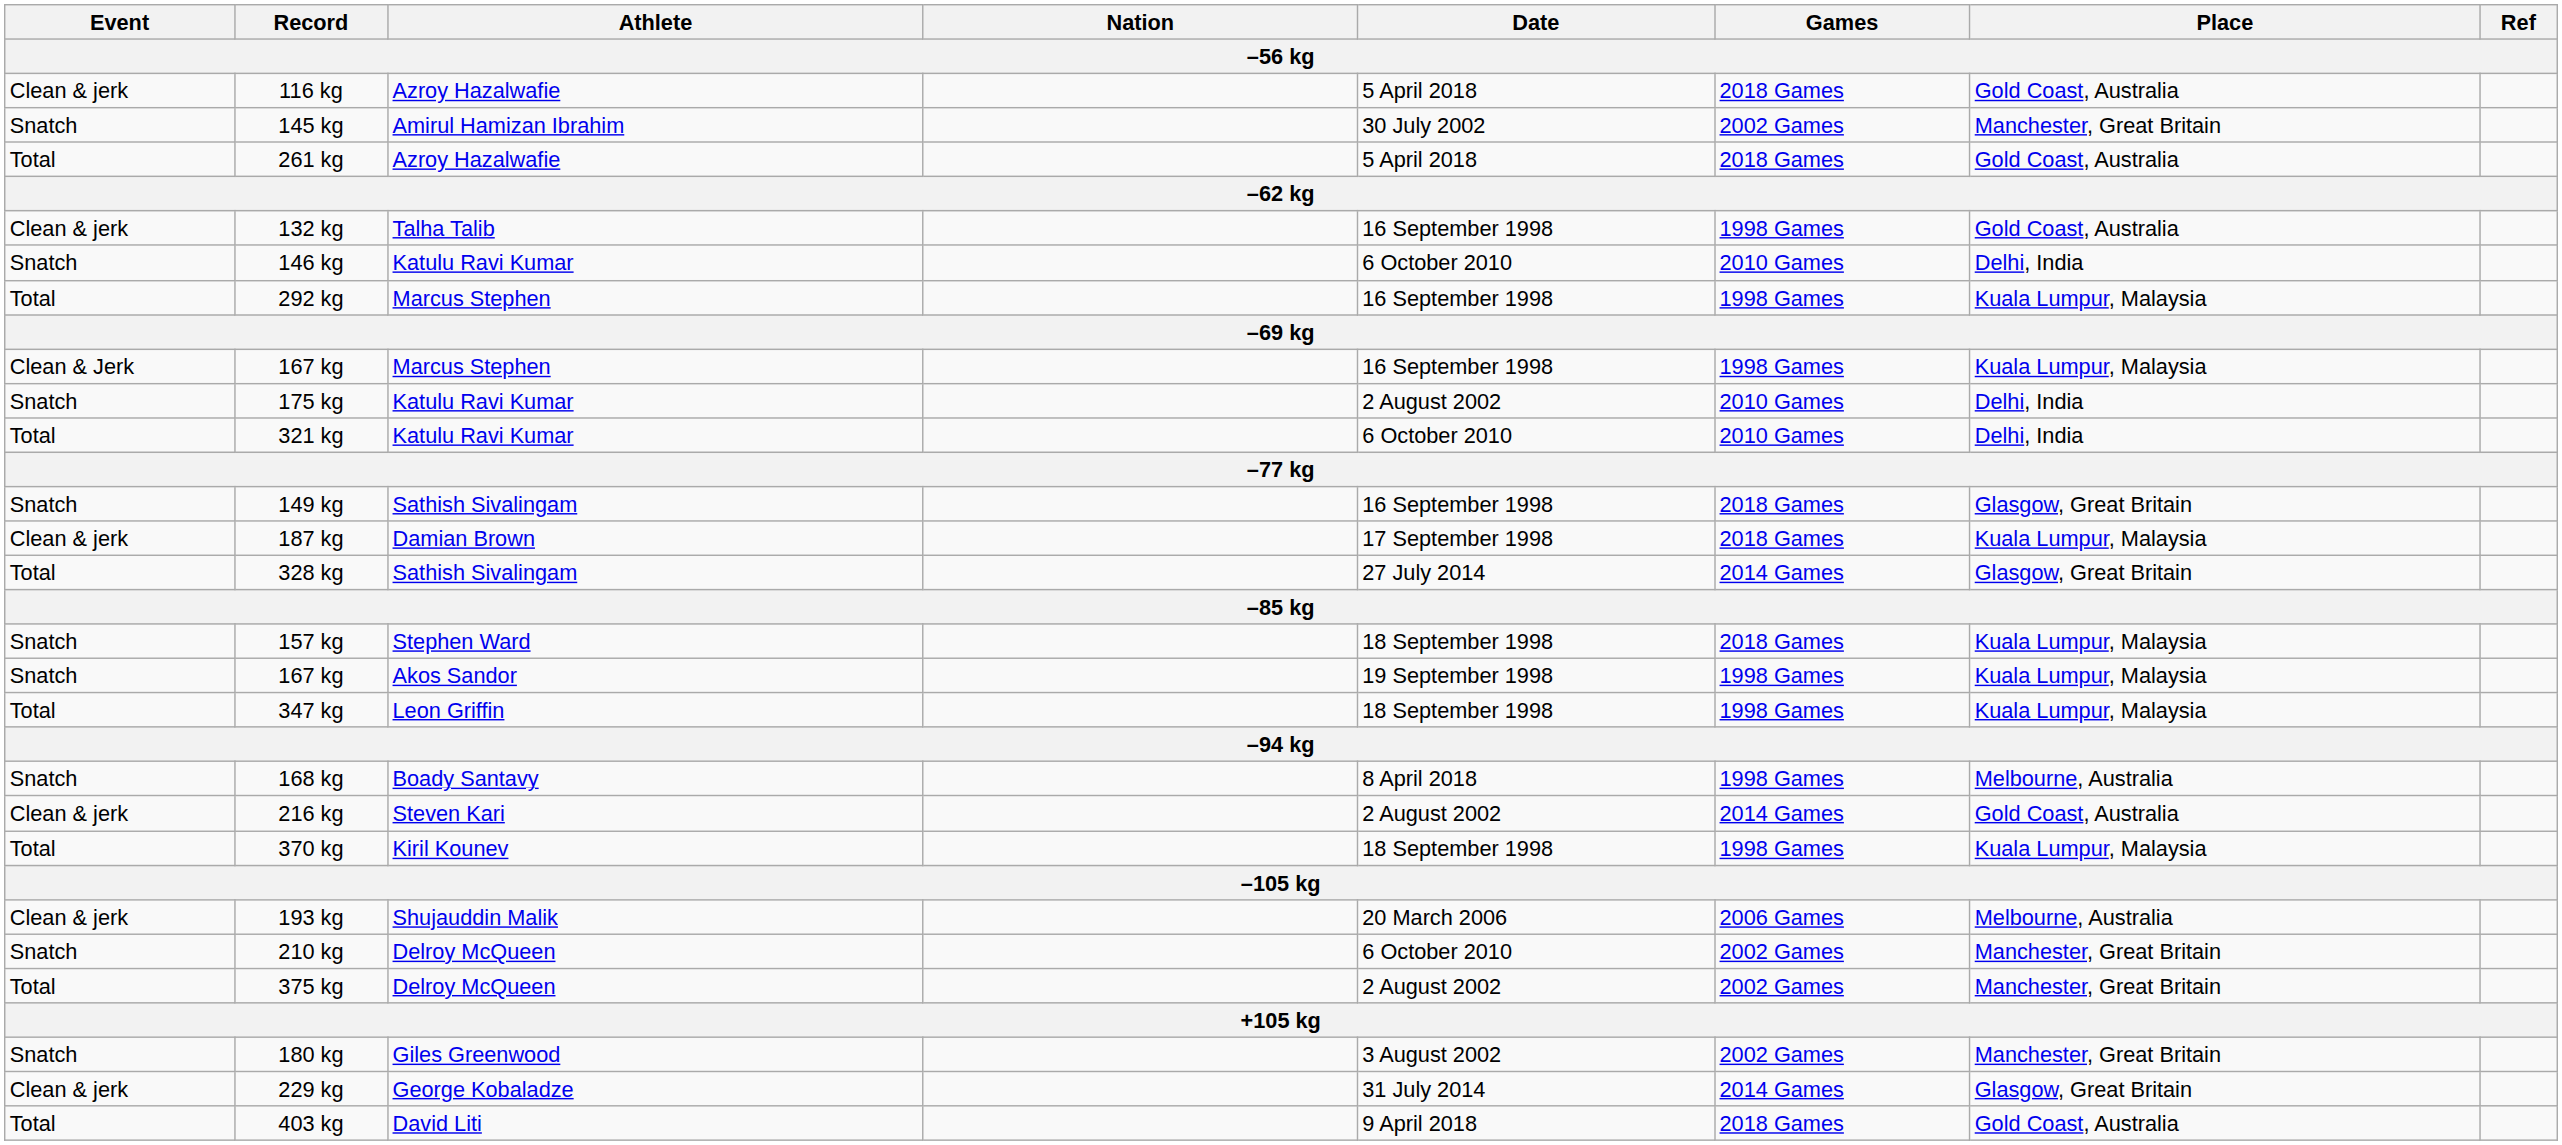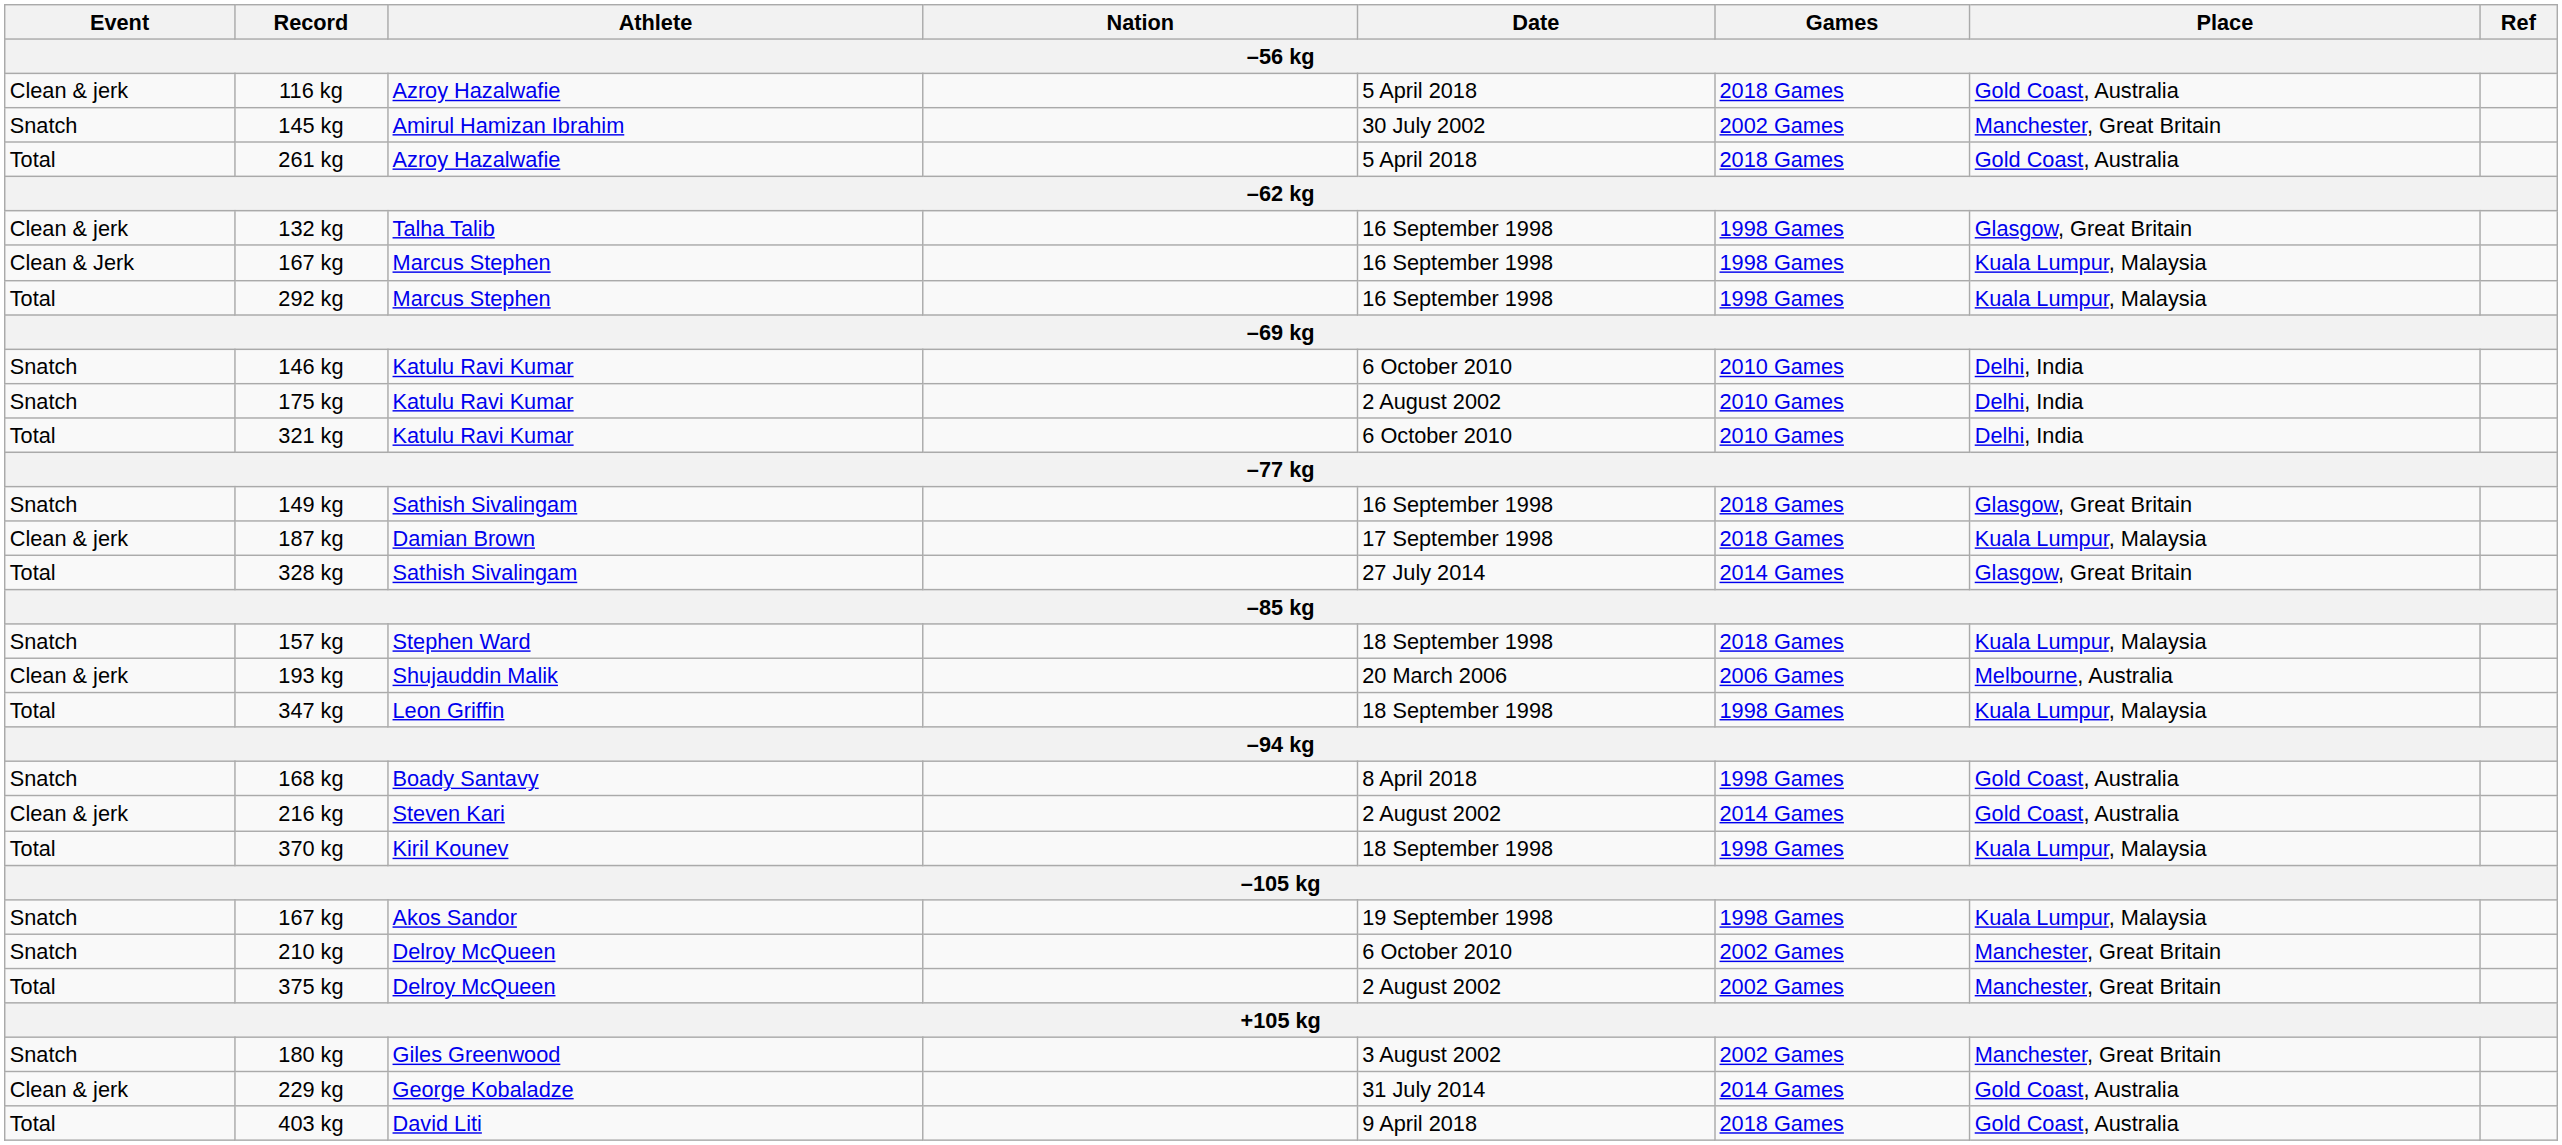132 kg | Place: Gold Coast, Australia -> Glasgow, Great Britain
rows swapped: 167 kg / Marcus Stephen <-> 146 kg
rows swapped: 193 kg <-> 167 kg / Akos Sandor
168 kg | Place: Melbourne, Australia -> Gold Coast, Australia
229 kg | Place: Glasgow, Great Britain -> Gold Coast, Australia
